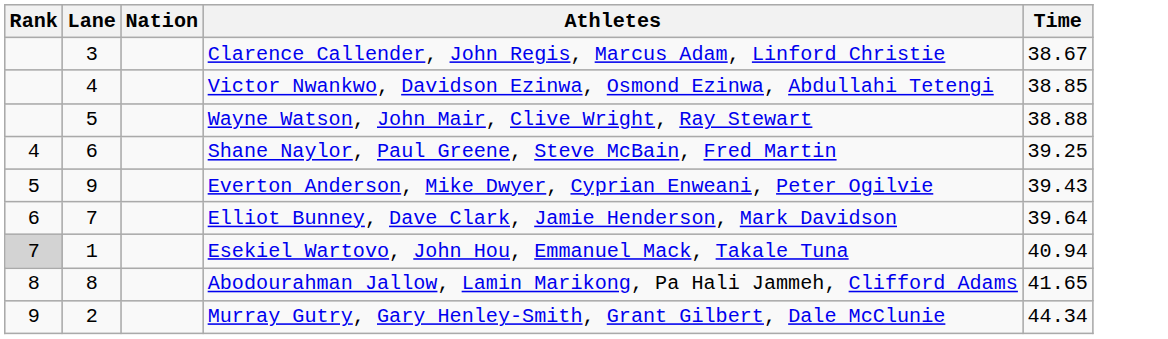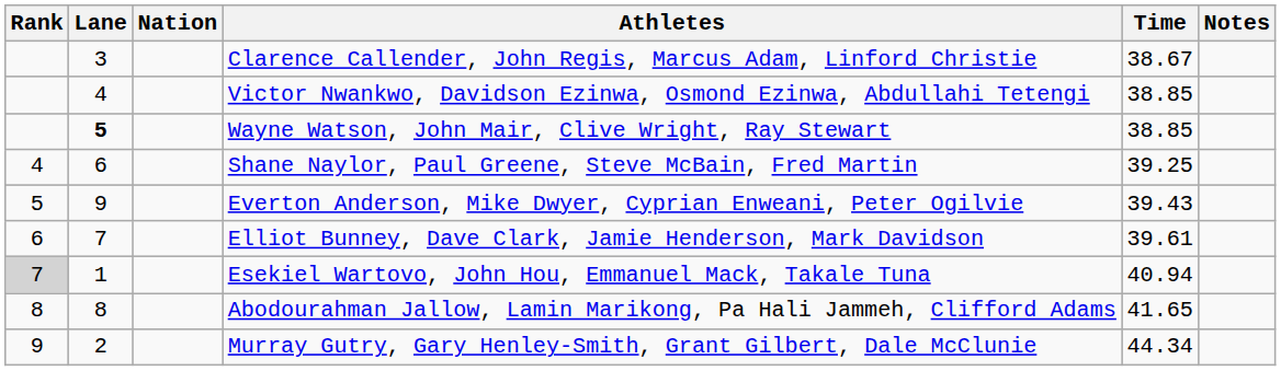+ column: Notes
Wayne Watson, John Mair, Clive Wright, Ray Stewart | Lane: normal -> bold
Wayne Watson, John Mair, Clive Wright, Ray Stewart | Time: 38.88 -> 38.85
Elliot Bunney, Dave Clark, Jamie Henderson, Mark Davidson | Time: 39.64 -> 39.61
